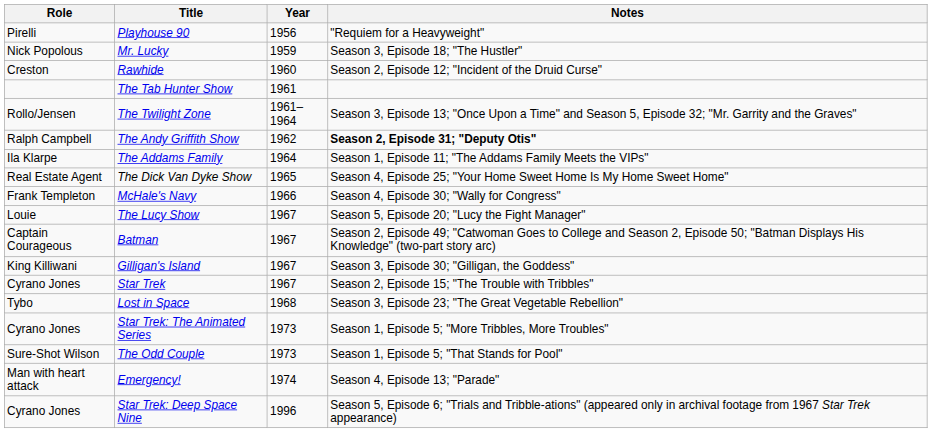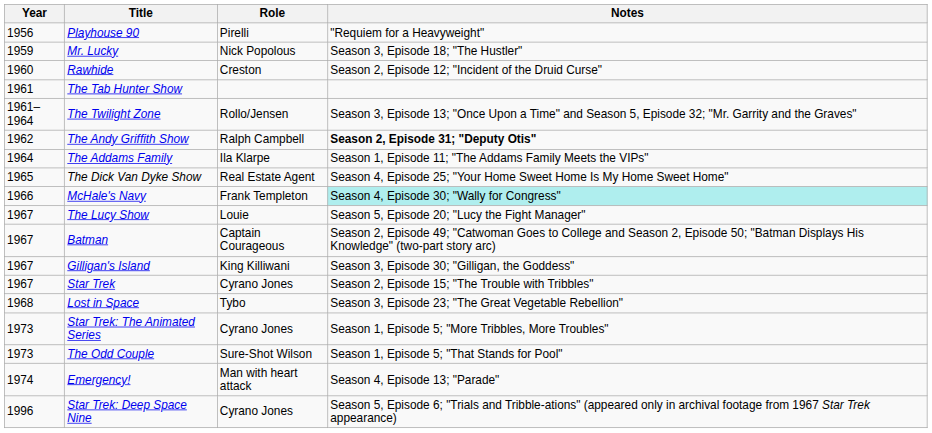columns swapped: Year <-> Role
McHale's Navy | Notes: no background -> paleturquoise background
